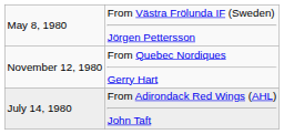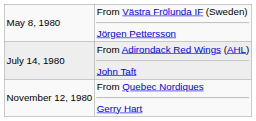rows swapped: July 14, 1980 <-> November 12, 1980
